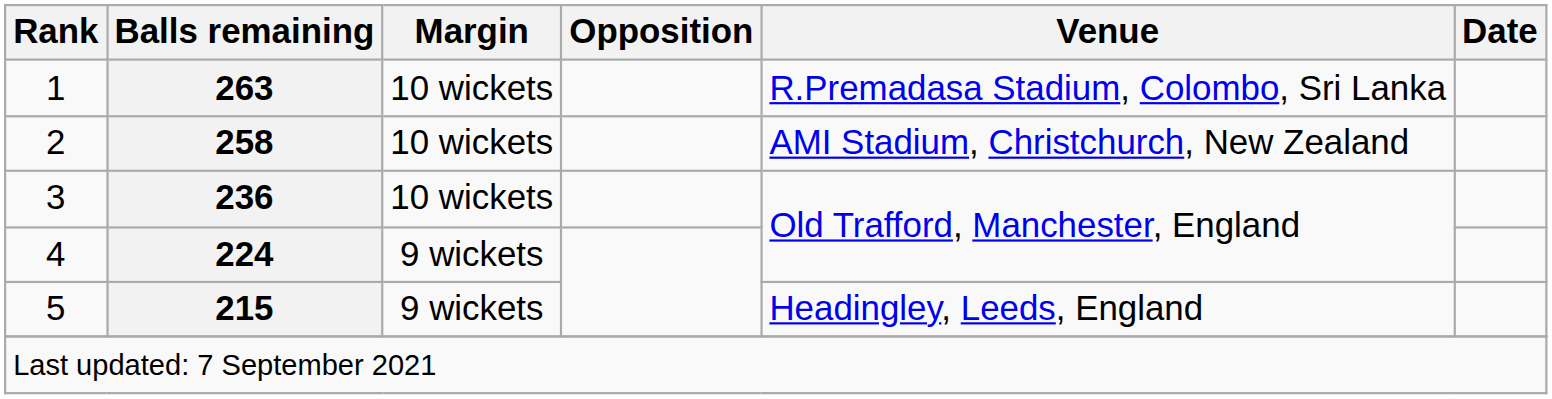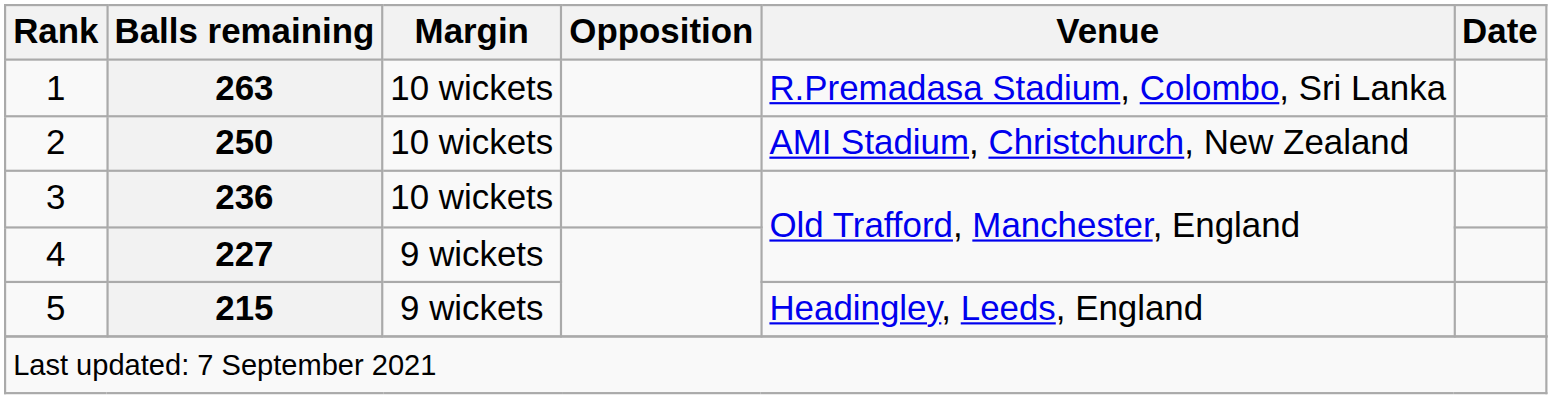2 | Balls remaining: 258 -> 250
4 | Balls remaining: 224 -> 227
